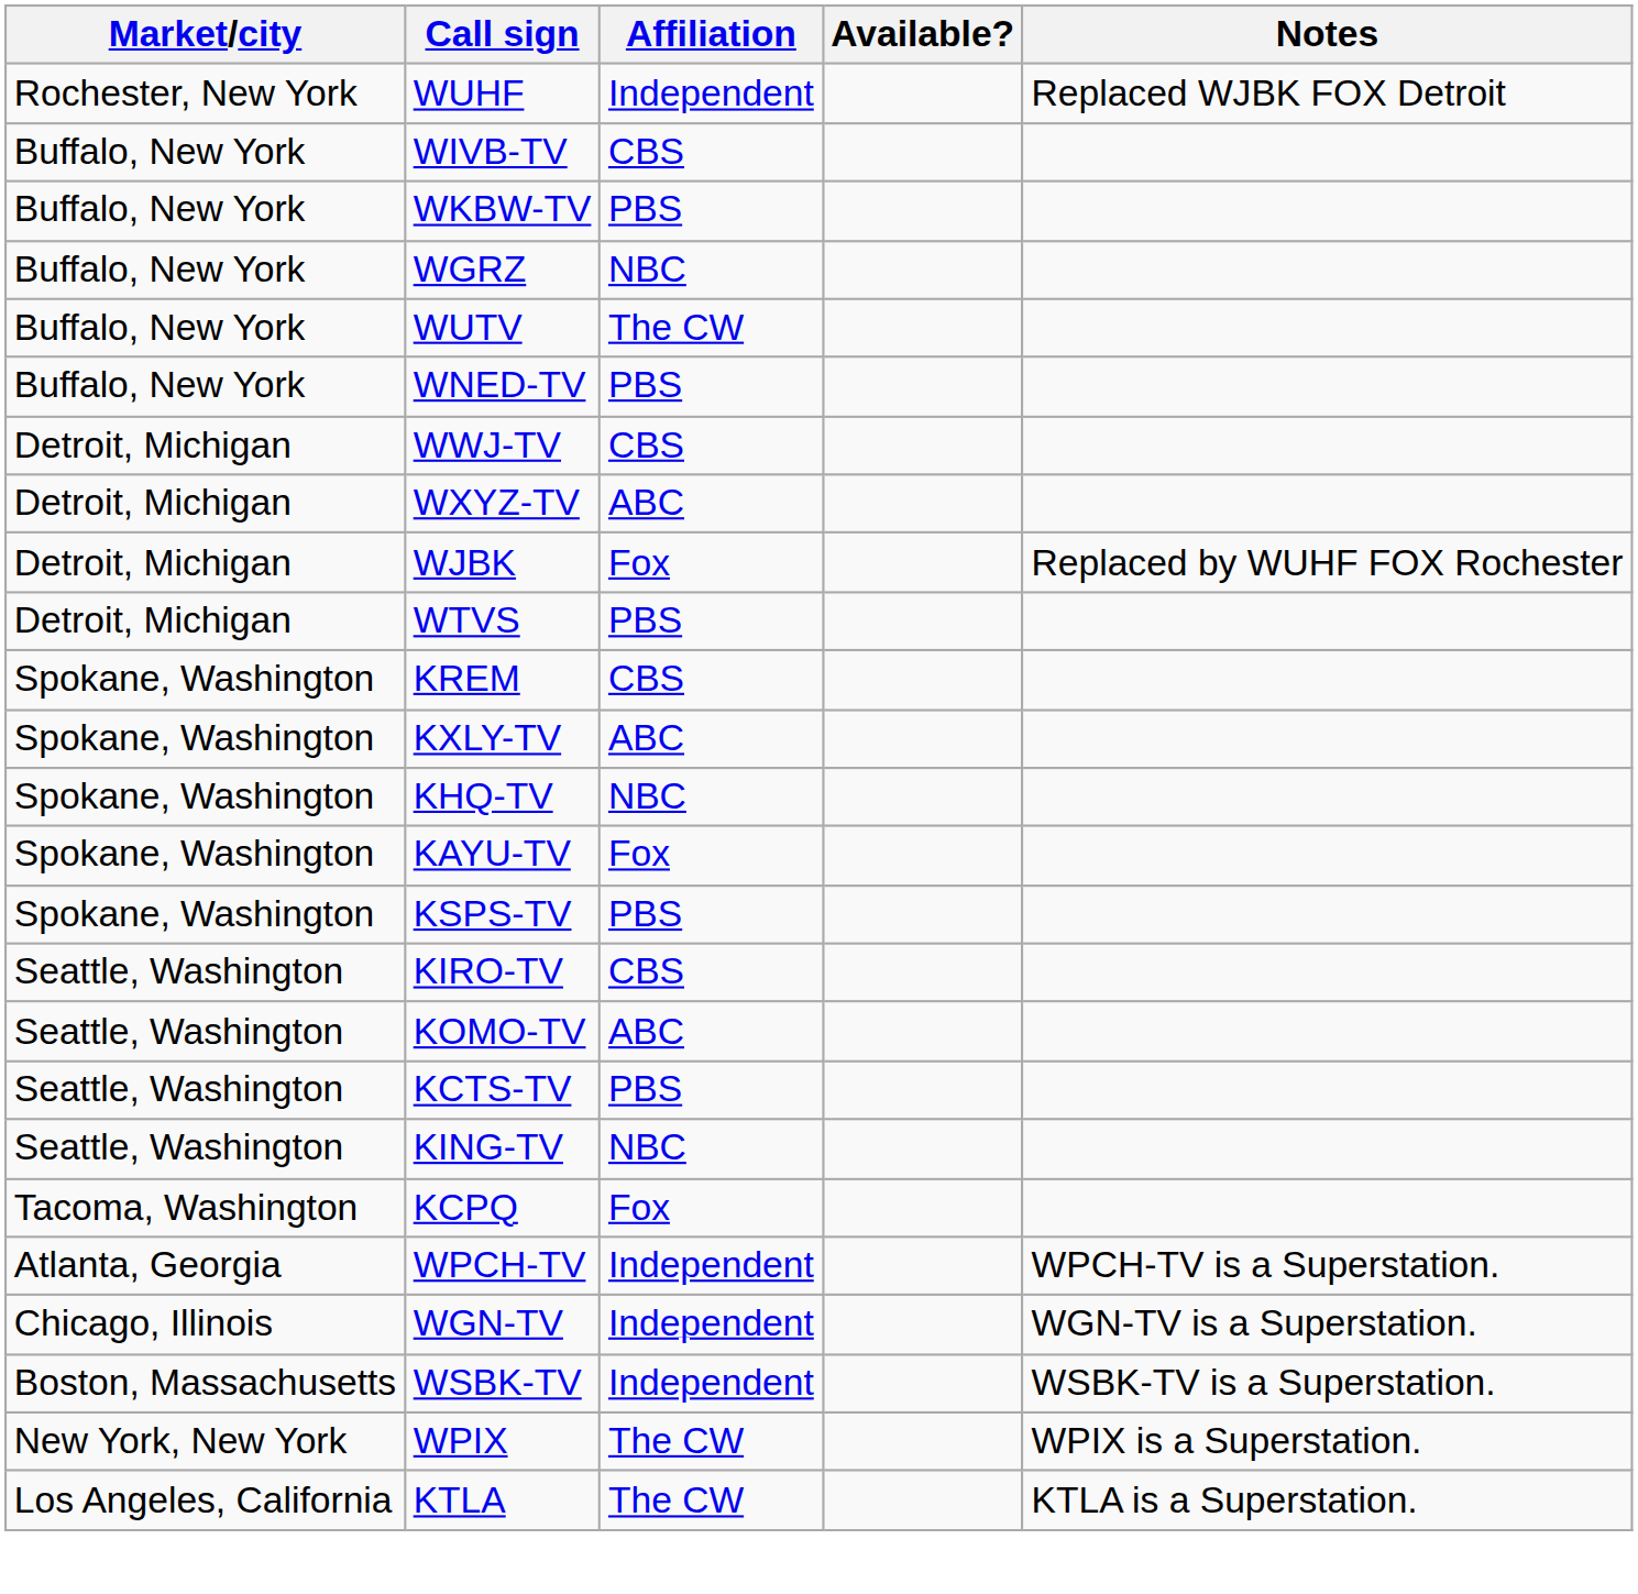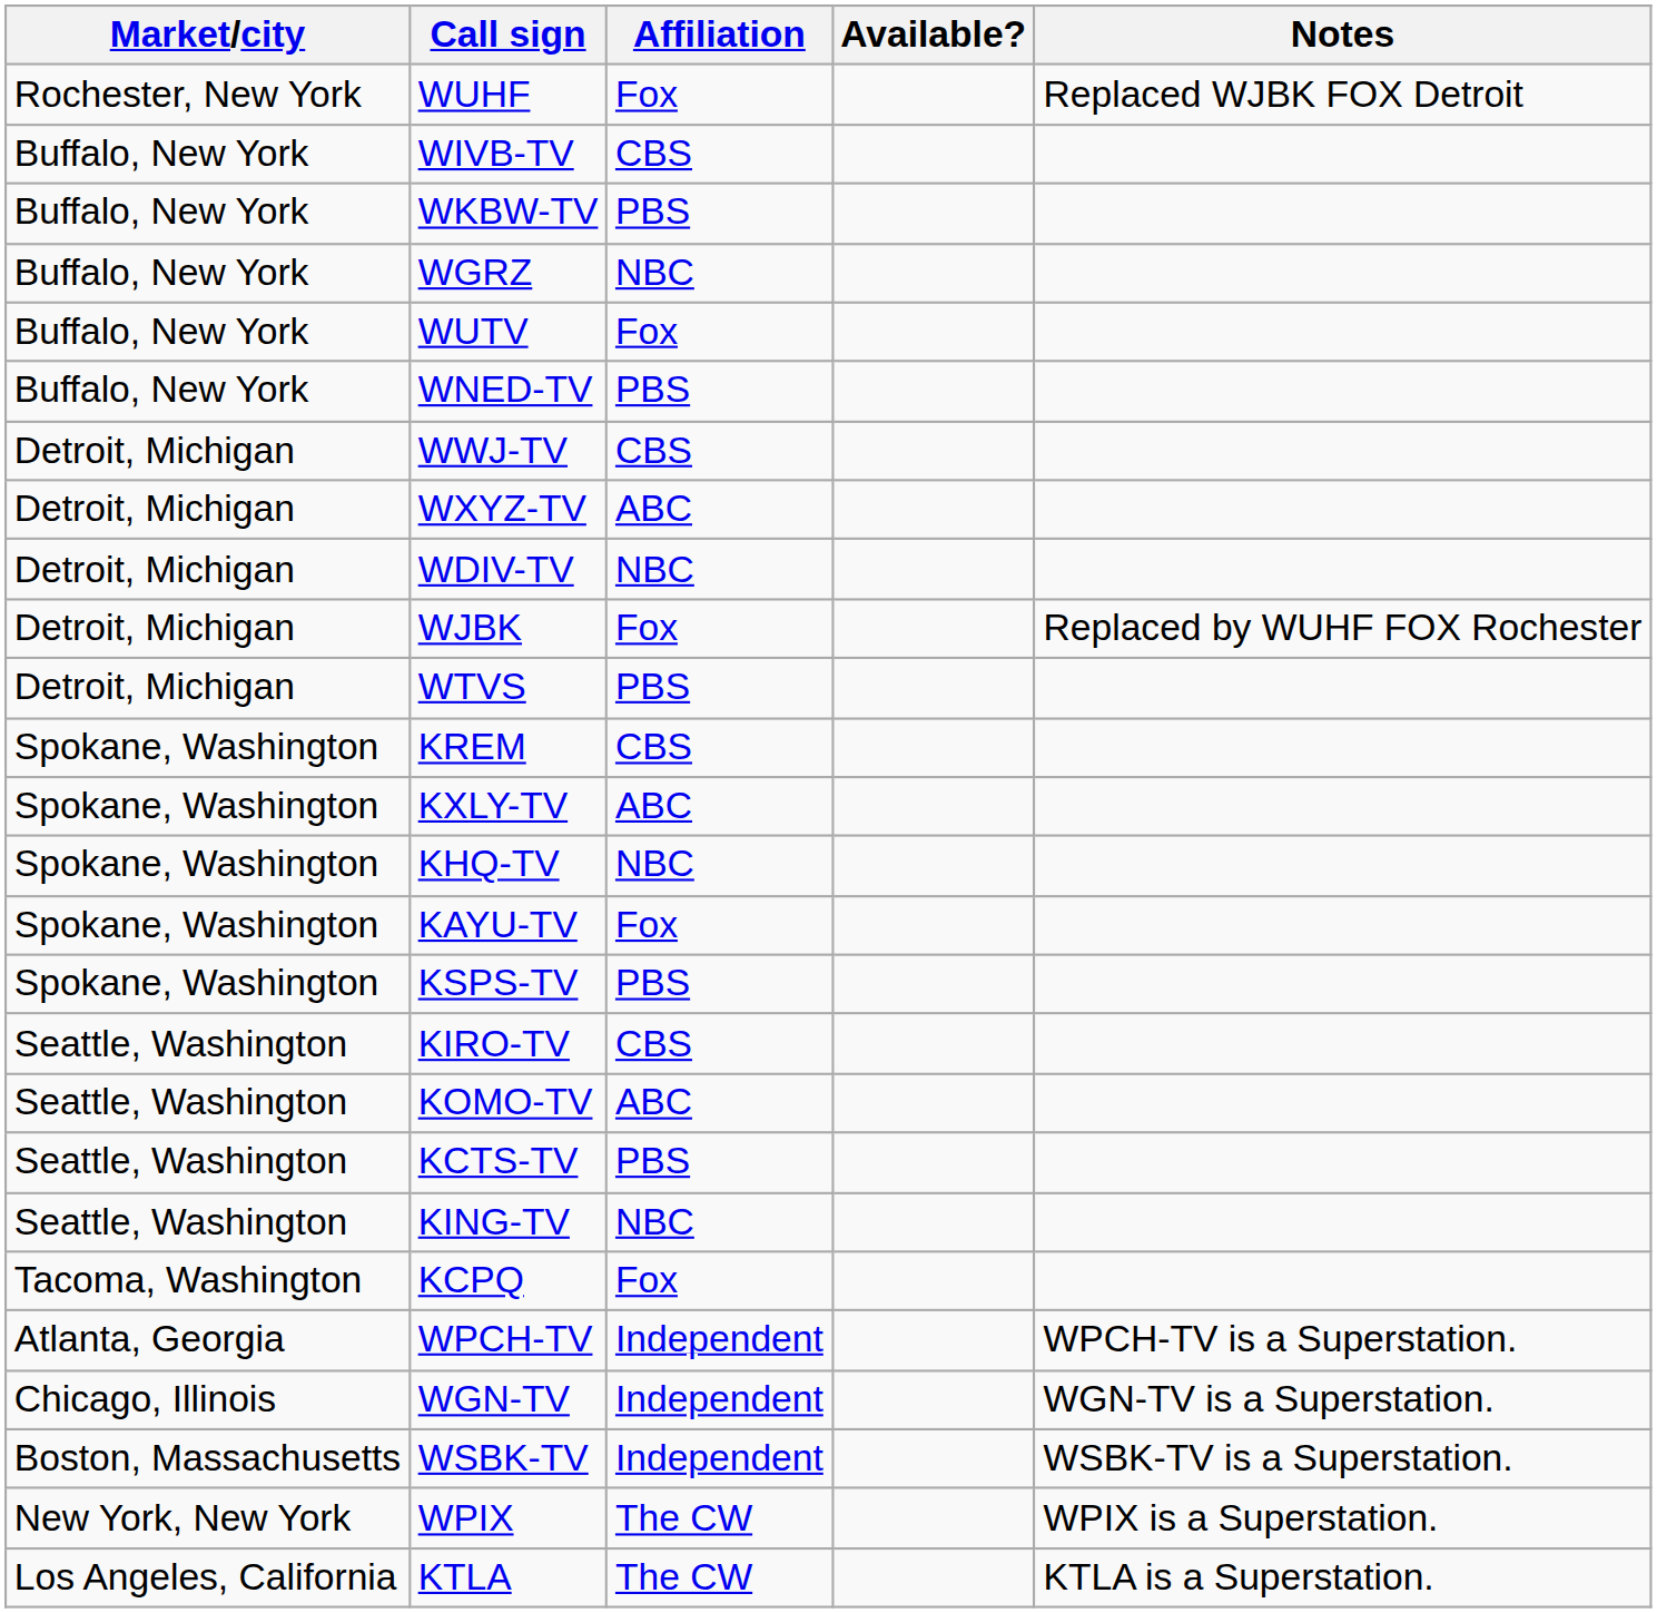WUHF | Affiliation: Independent -> Fox
WUTV | Affiliation: The CW -> Fox
+ row: Detroit, Michigan | WDIV-TV | NBC
